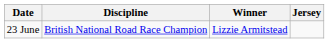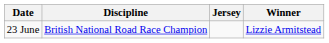columns swapped: Jersey <-> Winner
